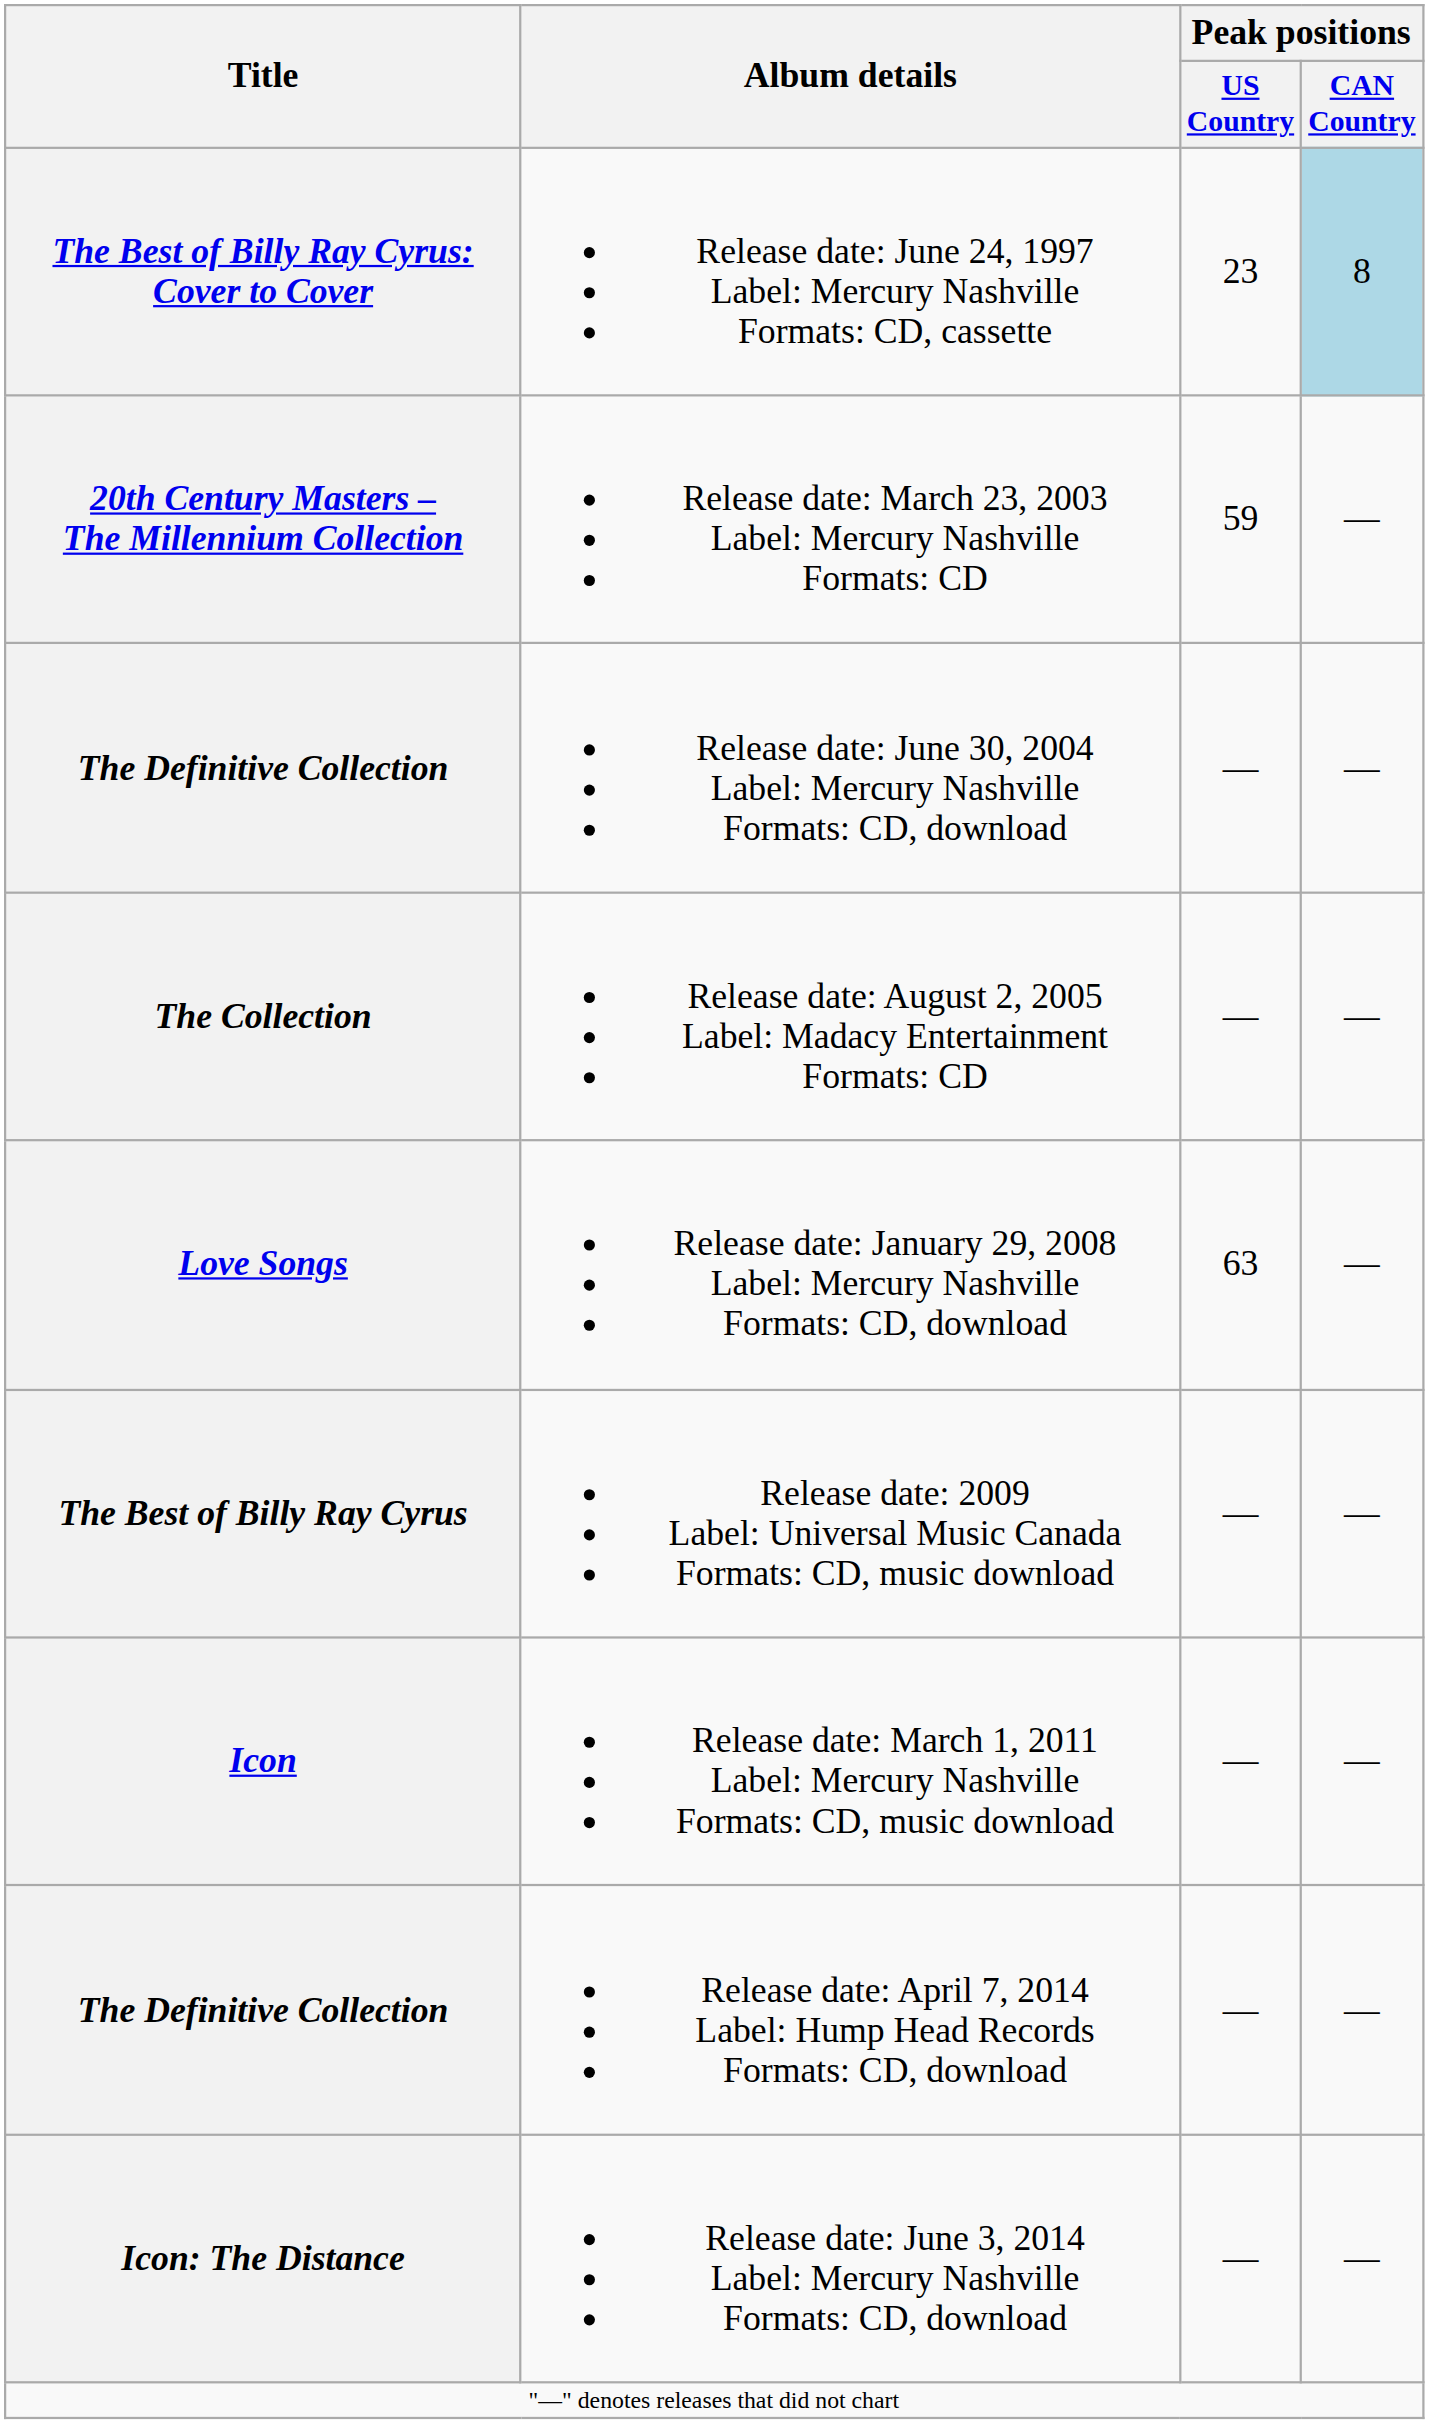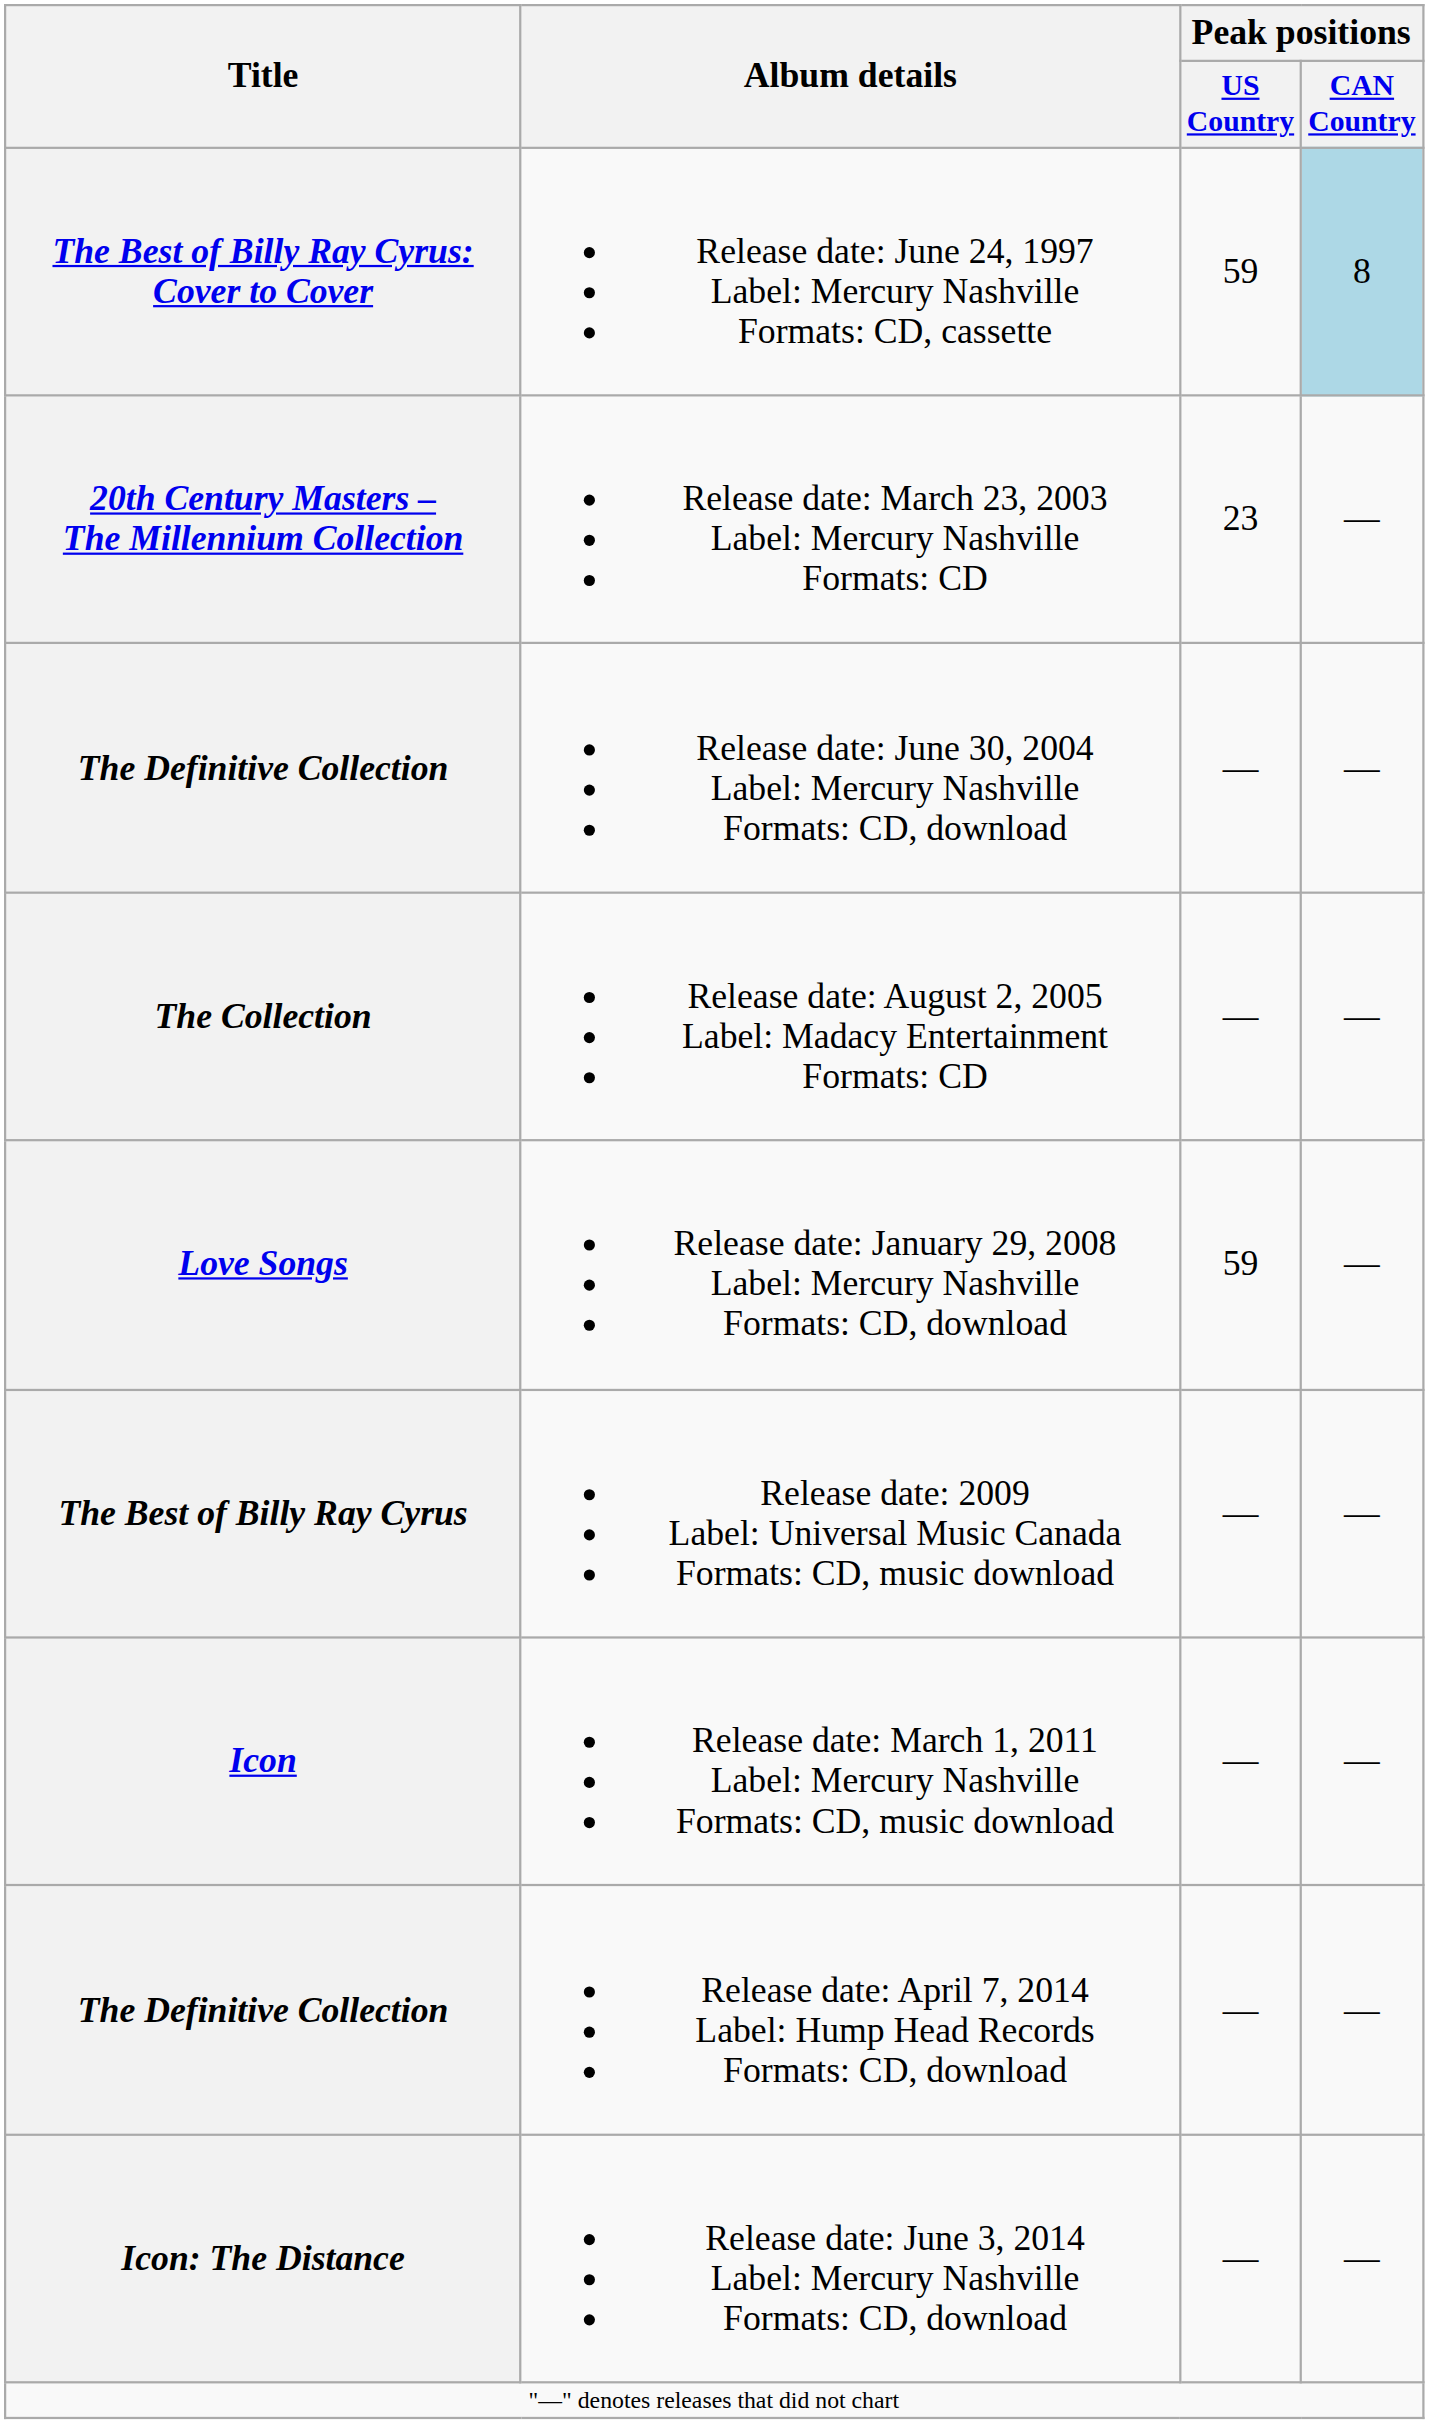The Best of Billy Ray Cyrus: Cover to Cover | Peak positions / US Country: 23 -> 59
20th Century Masters – The Millennium Collection | Peak positions / US Country: 59 -> 23
Love Songs | Peak positions / US Country: 63 -> 59
